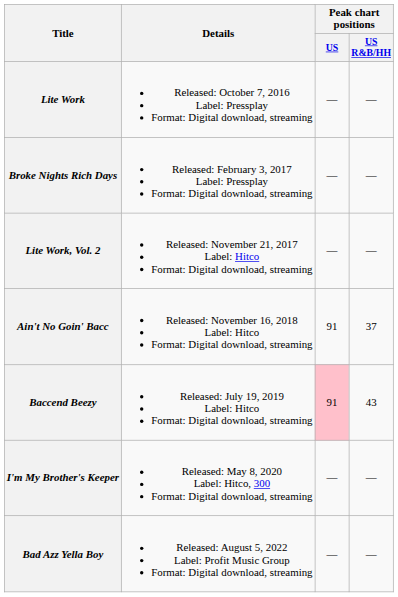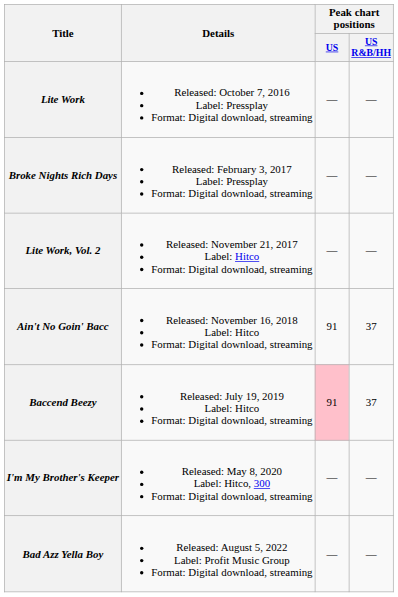Baccend Beezy | Peak chart positions / US R&B/HH: 43 -> 37
